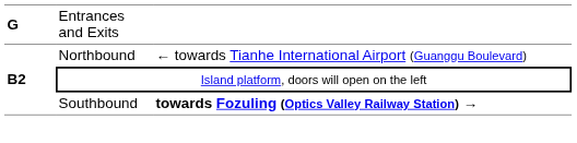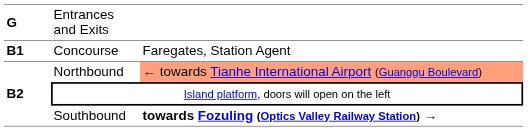+ row: B1 | Concourse | Faregates, Station Agent
Northbound | column 3: no background -> lightsalmon background
